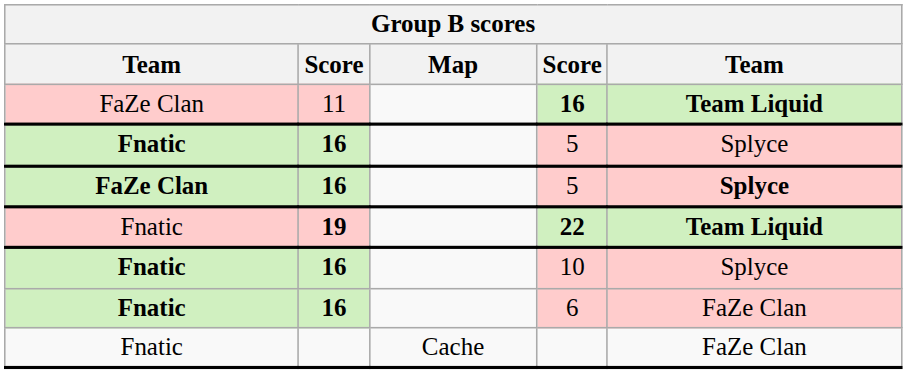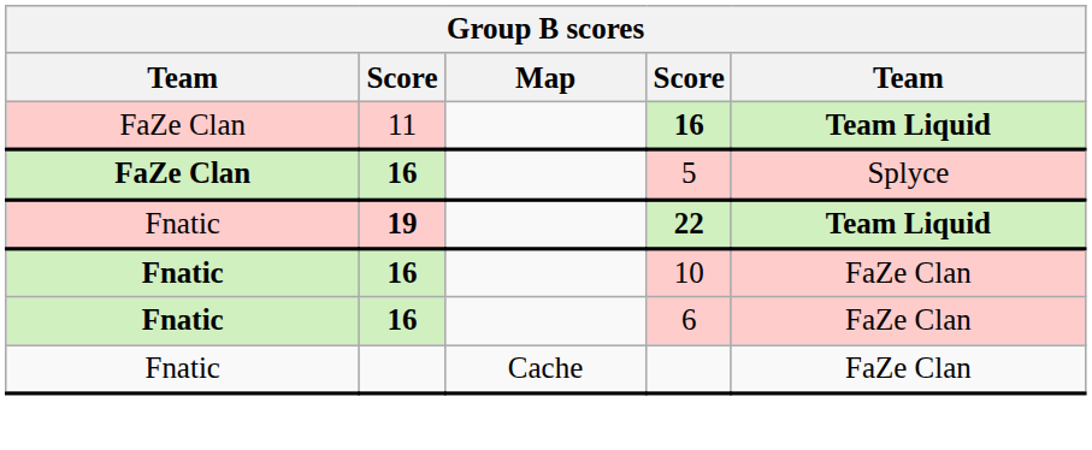- row: Fnatic | 16 | 5 | Splyce
FaZe Clan / 5 | column 5: bold -> normal
10 | column 5: Splyce -> FaZe Clan
